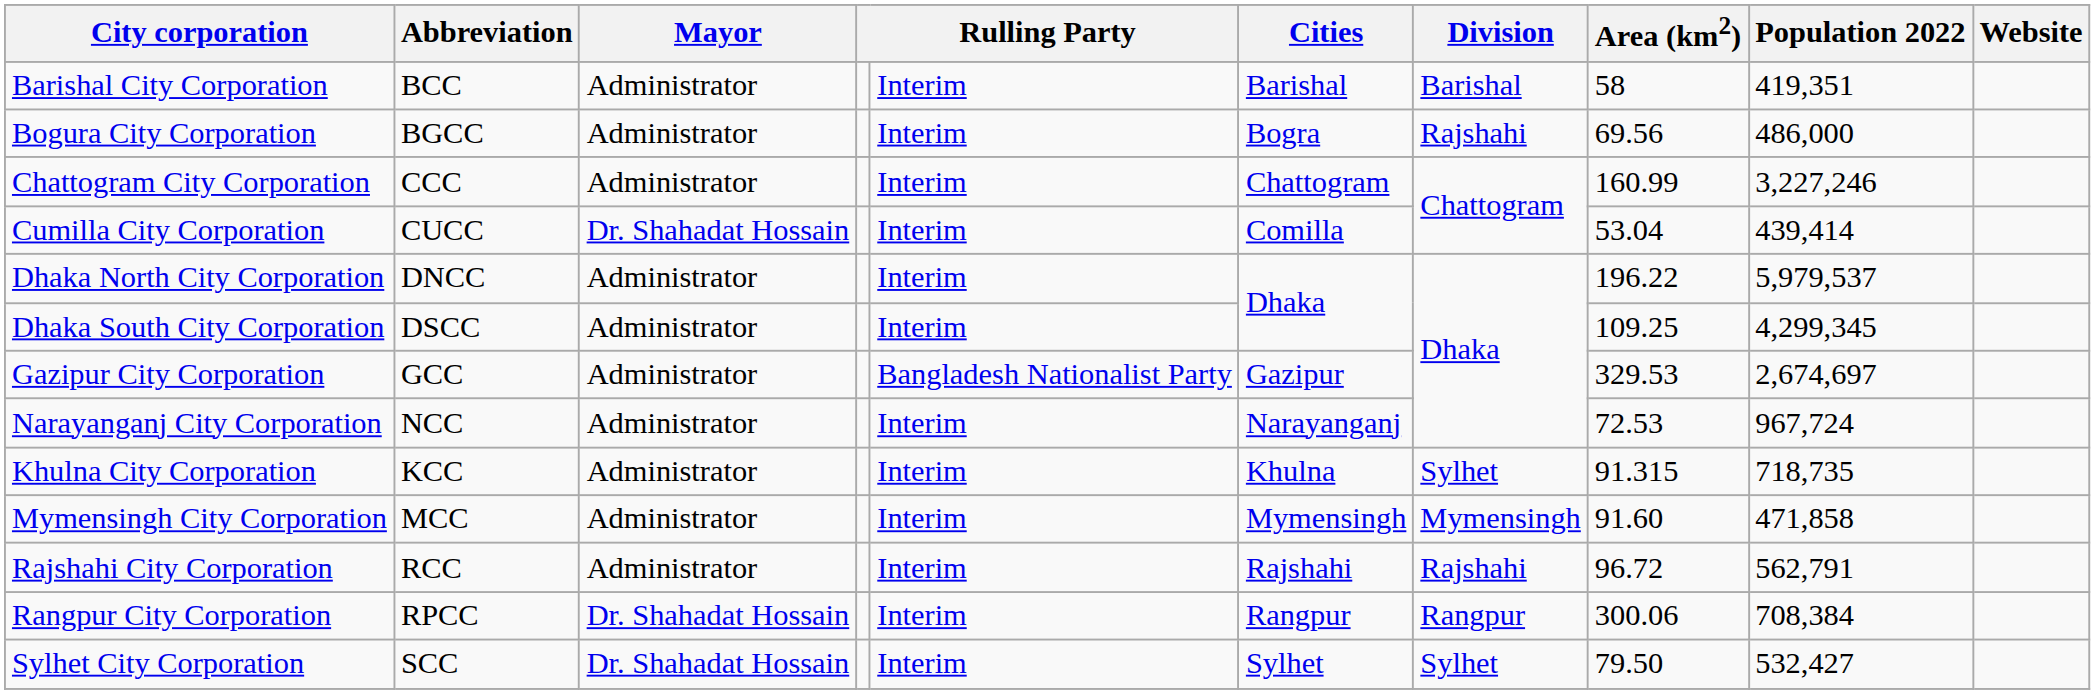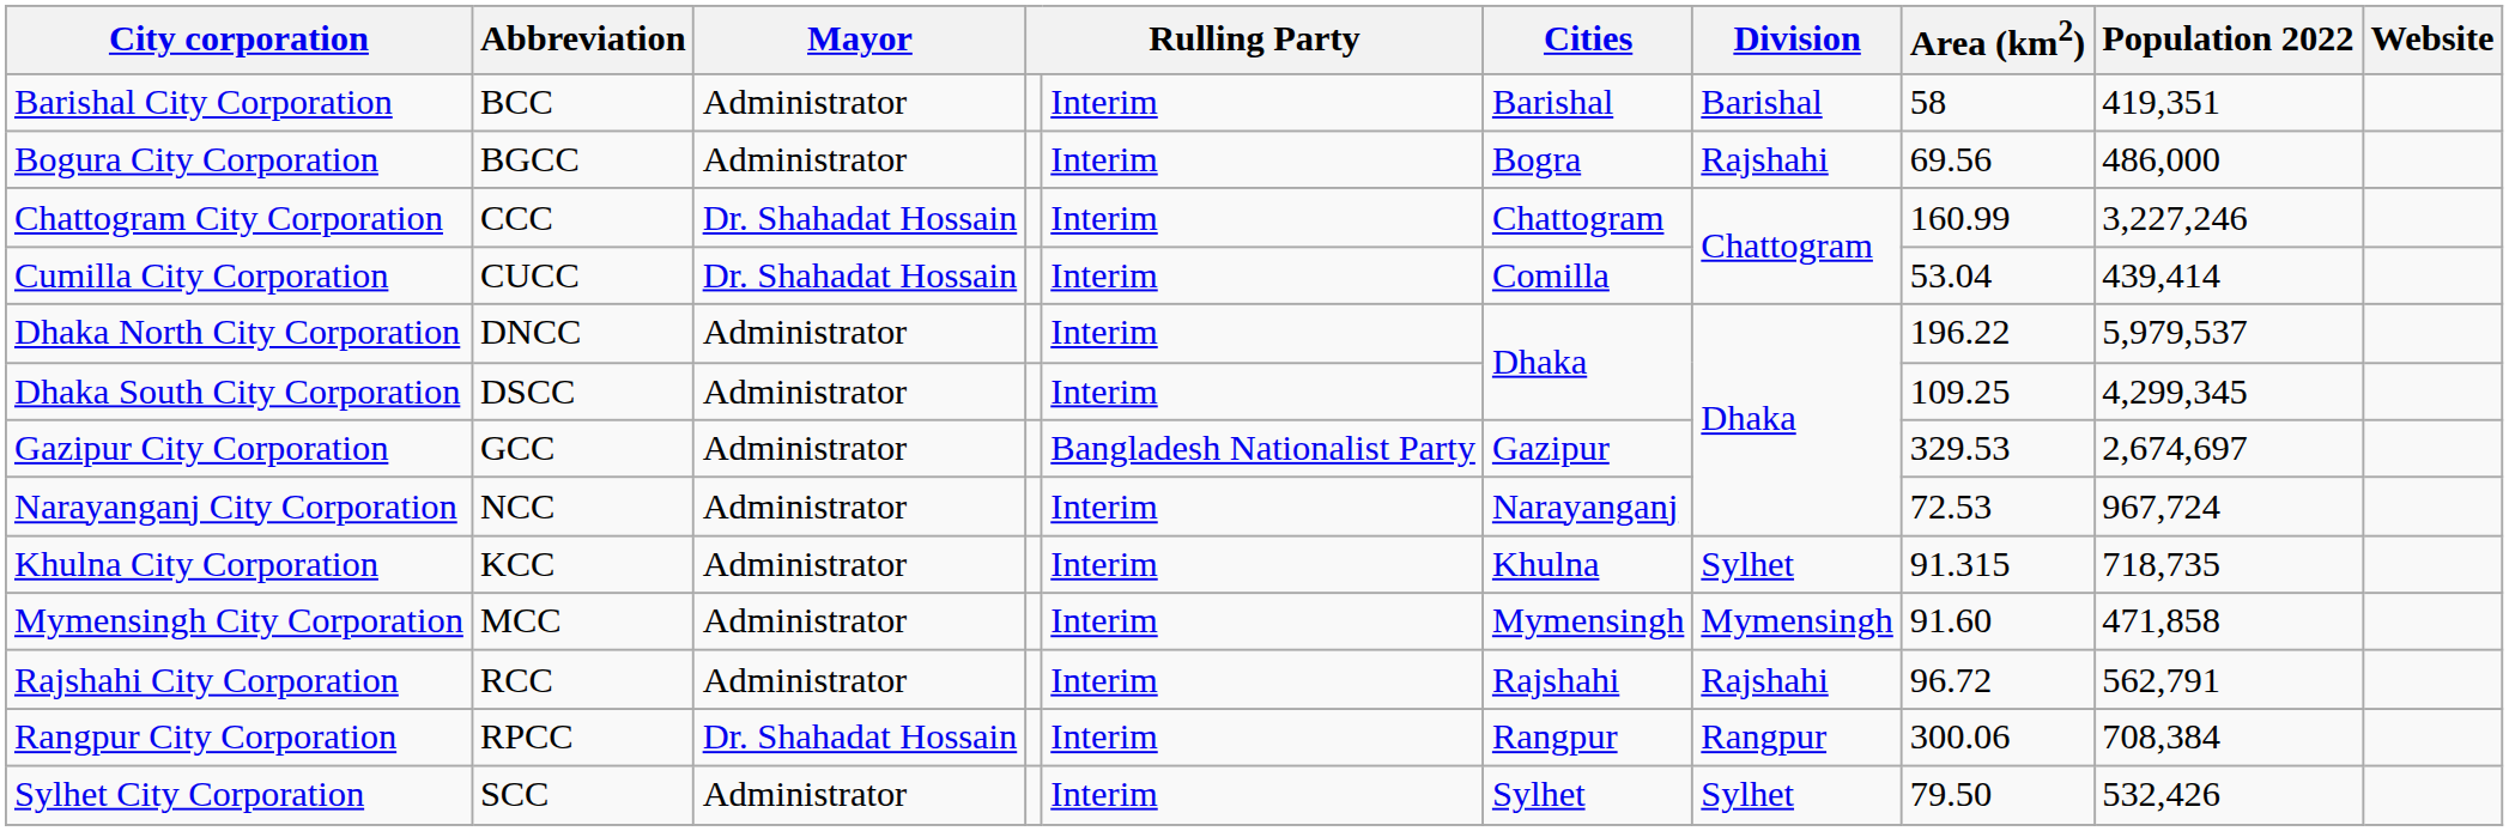Chattogram City Corporation | Mayor: Administrator -> Dr. Shahadat Hossain
Sylhet City Corporation | Mayor: Dr. Shahadat Hossain -> Administrator
Sylhet City Corporation | Population 2022: 532,427 -> 532,426
